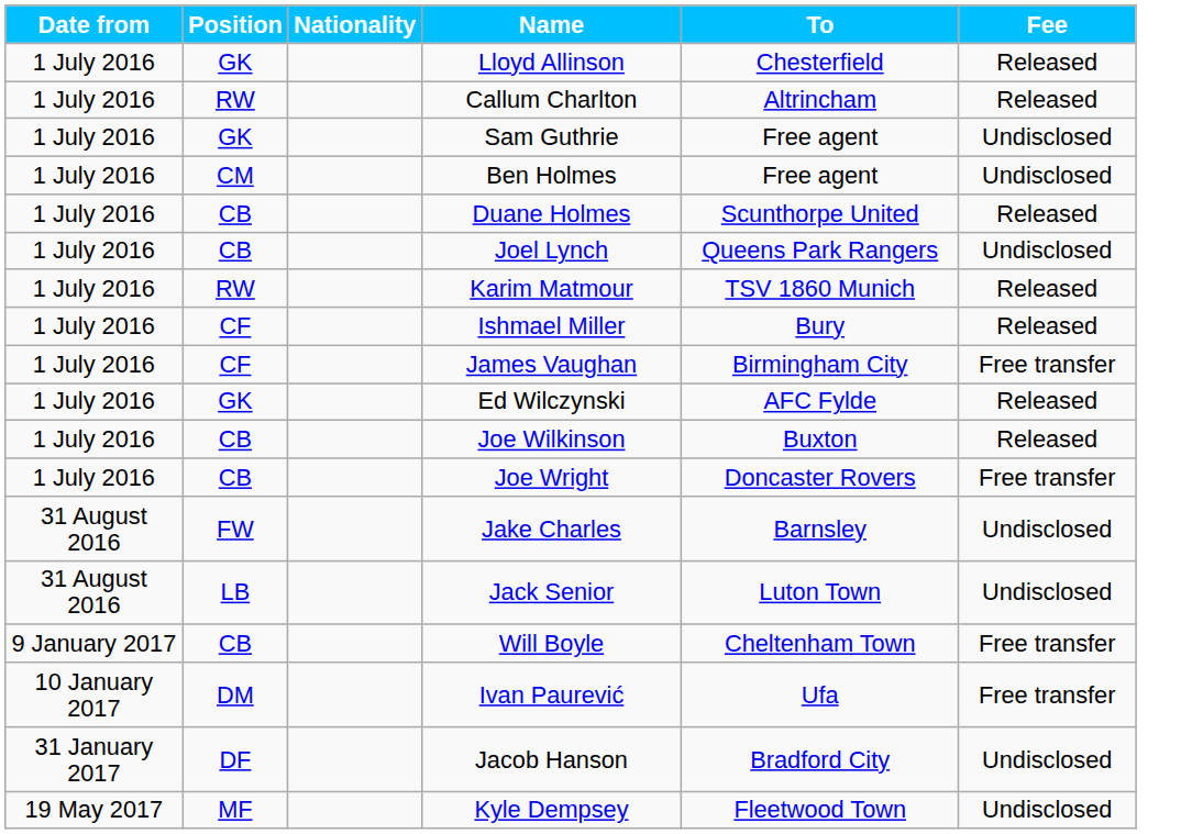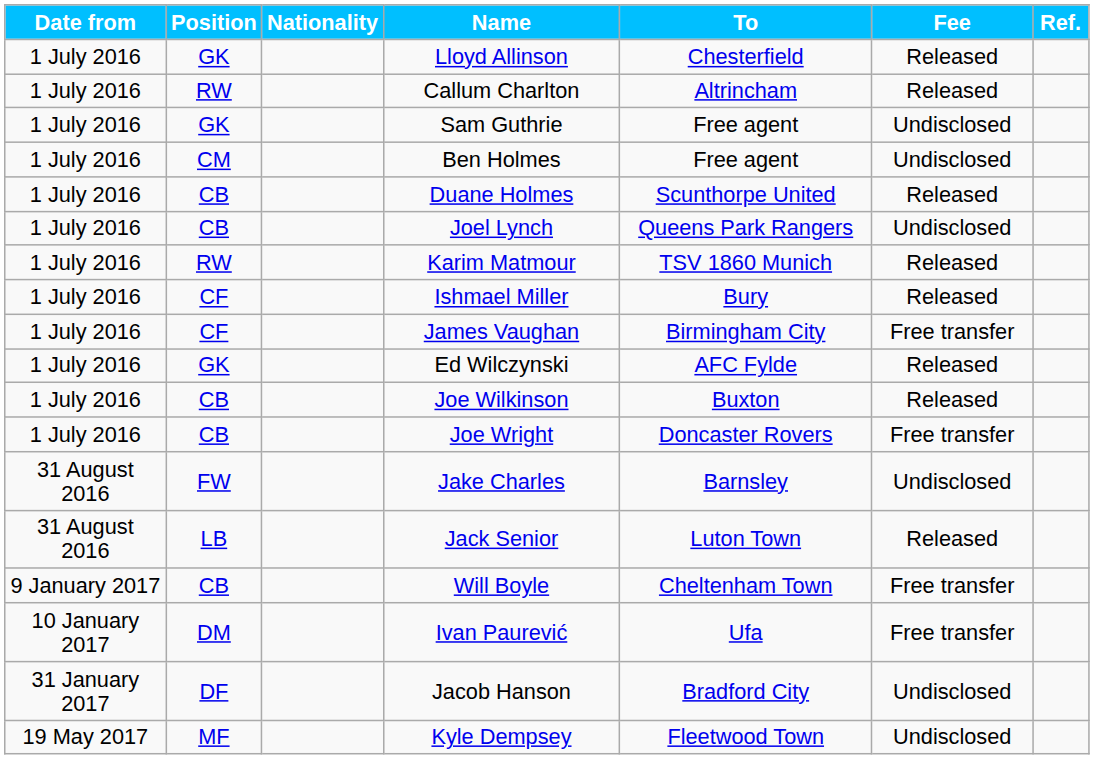+ column: Ref.
Jack Senior | Fee: Undisclosed -> Released
